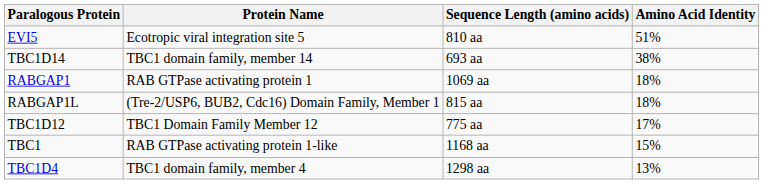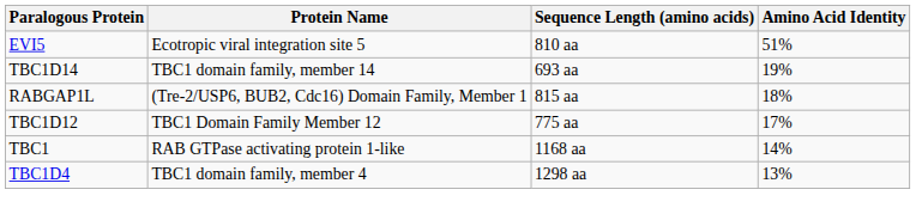TBC1D14 | Amino Acid Identity: 38% -> 19%
- row: RABGAP1 | RAB GTPase activating protein 1 | 1069 aa | 18%
TBC1 | Amino Acid Identity: 15% -> 14%
